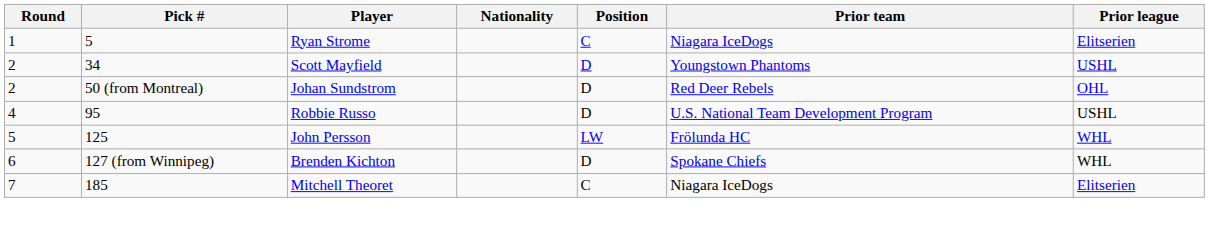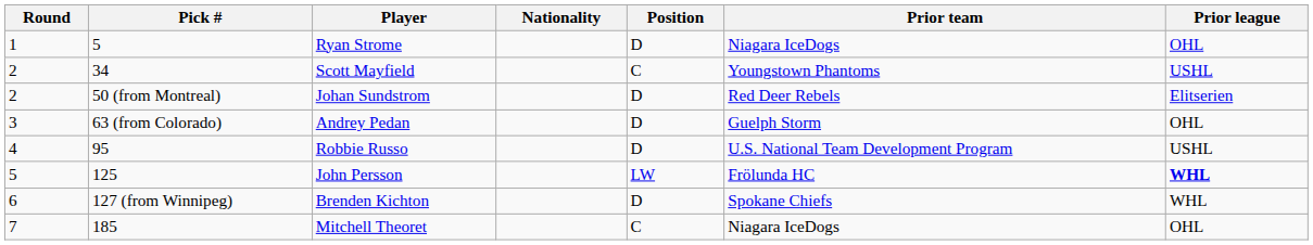Ryan Strome | Position: C -> D
Ryan Strome | Prior league: Elitserien -> OHL
Scott Mayfield | Position: D -> C
Johan Sundstrom | Prior league: OHL -> Elitserien
+ row: 3 | 63 (from Colorado) | Andrey Pedan | D | Guelph Storm | OHL
John Persson | Prior league: normal -> bold
Mitchell Theoret | Prior league: Elitserien -> OHL
